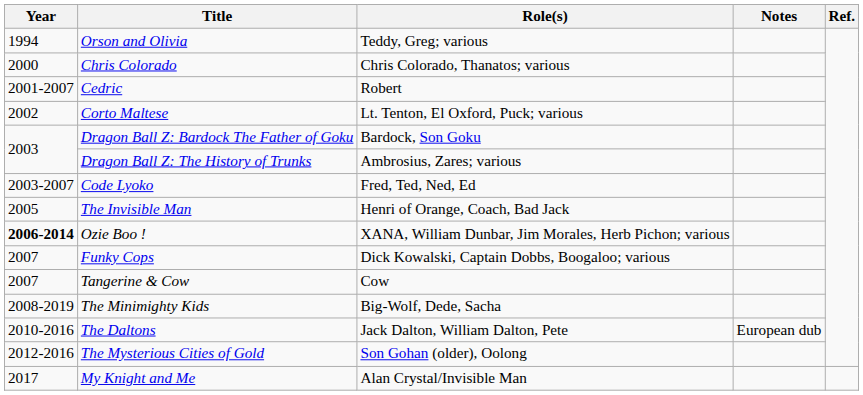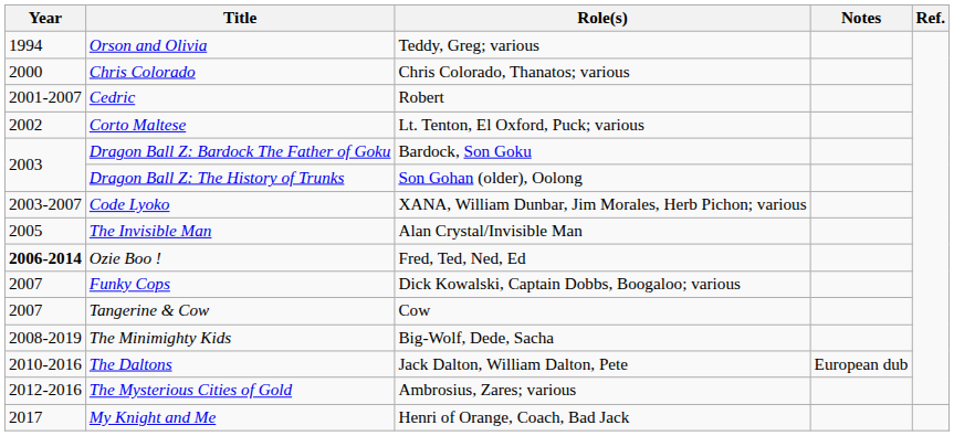Dragon Ball Z: The History of Trunks | Role(s): Ambrosius, Zares; various -> Son Gohan (older), Oolong
Code Lyoko | Role(s): Fred, Ted, Ned, Ed -> XANA, William Dunbar, Jim Morales, Herb Pichon; various
The Invisible Man | Role(s): Henri of Orange, Coach, Bad Jack -> Alan Crystal/Invisible Man
Ozie Boo ! | Role(s): XANA, William Dunbar, Jim Morales, Herb Pichon; various -> Fred, Ted, Ned, Ed
The Mysterious Cities of Gold | Role(s): Son Gohan (older), Oolong -> Ambrosius, Zares; various
My Knight and Me | Role(s): Alan Crystal/Invisible Man -> Henri of Orange, Coach, Bad Jack
